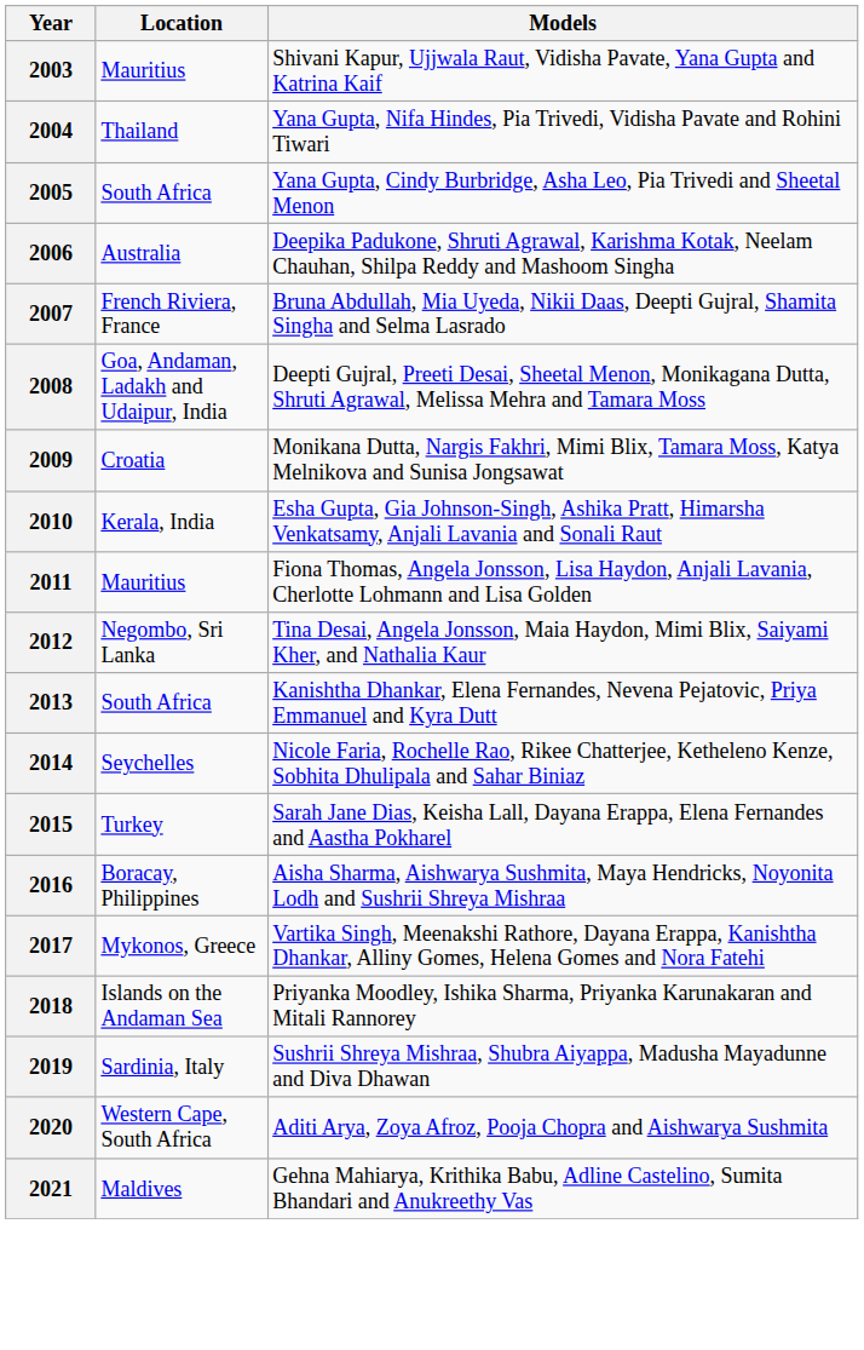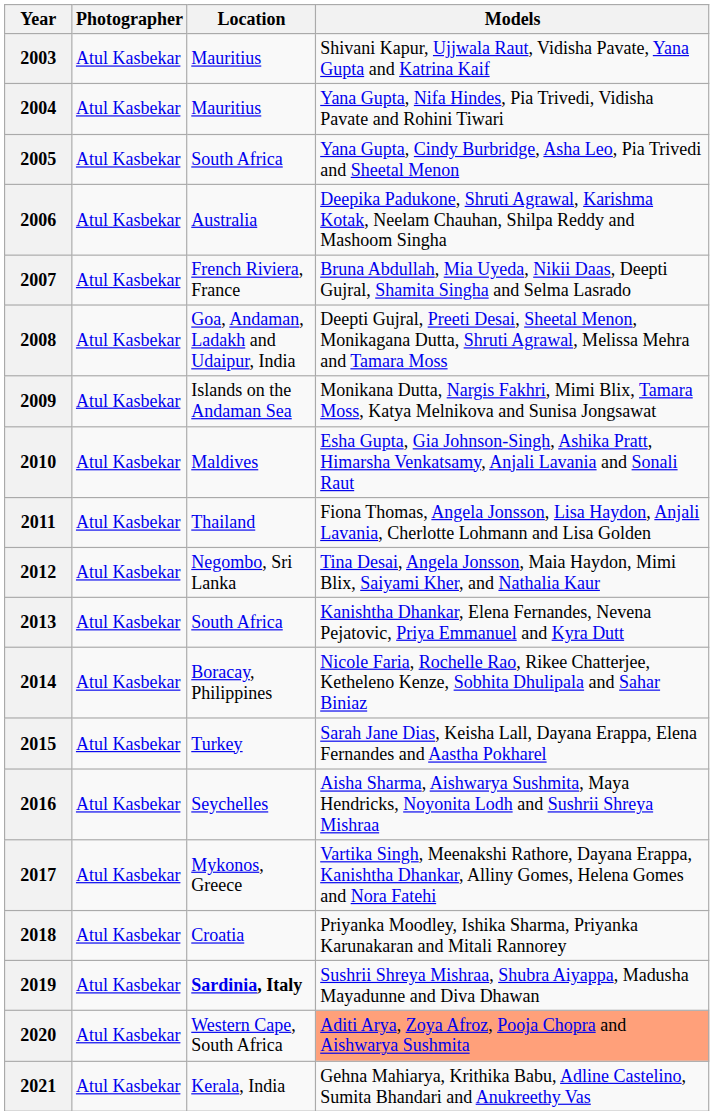+ column: Photographer | Atul Kasbekar | Atul Kasbekar | Atul Kasbekar | Atul Kasbekar | Atul Kasbekar | Atul Kasbekar | Atul Kasbekar | Atul Kasbekar | Atul Kasbekar | Atul Kasbekar | Atul Kasbekar | Atul Kasbekar | Atul Kasbekar | Atul Kasbekar | Atul Kasbekar | Atul Kasbekar | Atul Kasbekar | Atul Kasbekar | Atul Kasbekar
2004 | Location: Thailand -> Mauritius
2009 | Location: Croatia -> Islands on the Andaman Sea
2010 | Location: Kerala, India -> Maldives
2011 | Location: Mauritius -> Thailand
2014 | Location: Seychelles -> Boracay, Philippines
2016 | Location: Boracay, Philippines -> Seychelles
2018 | Location: Islands on the Andaman Sea -> Croatia
2019 | Location: normal -> bold
2020 | Models: no background -> lightsalmon background
2021 | Location: Maldives -> Kerala, India
